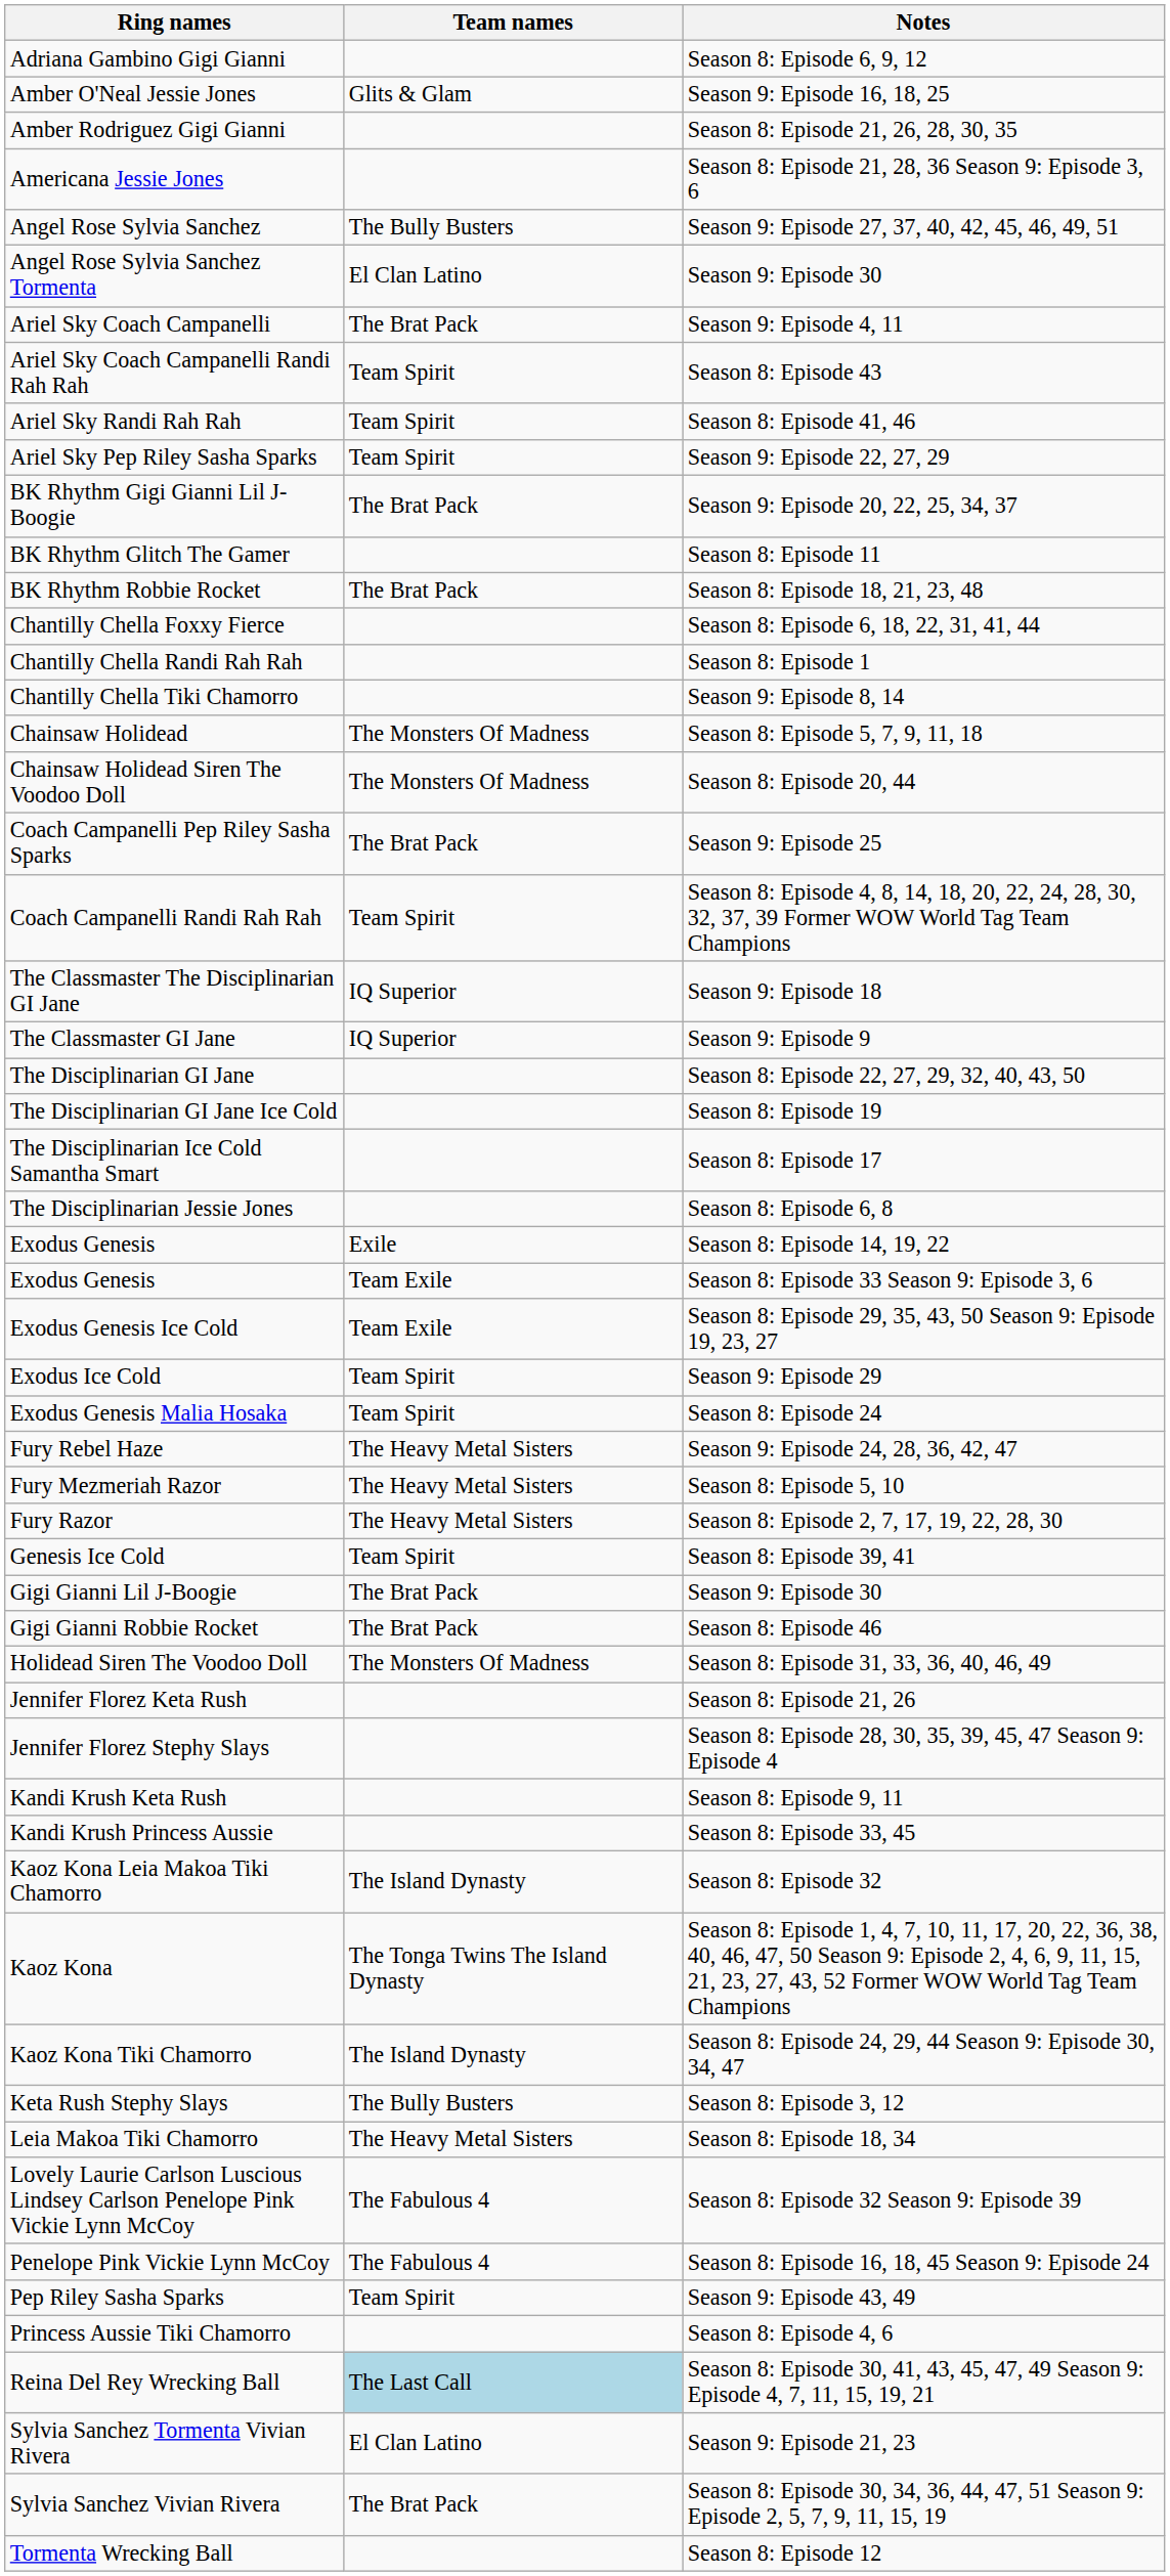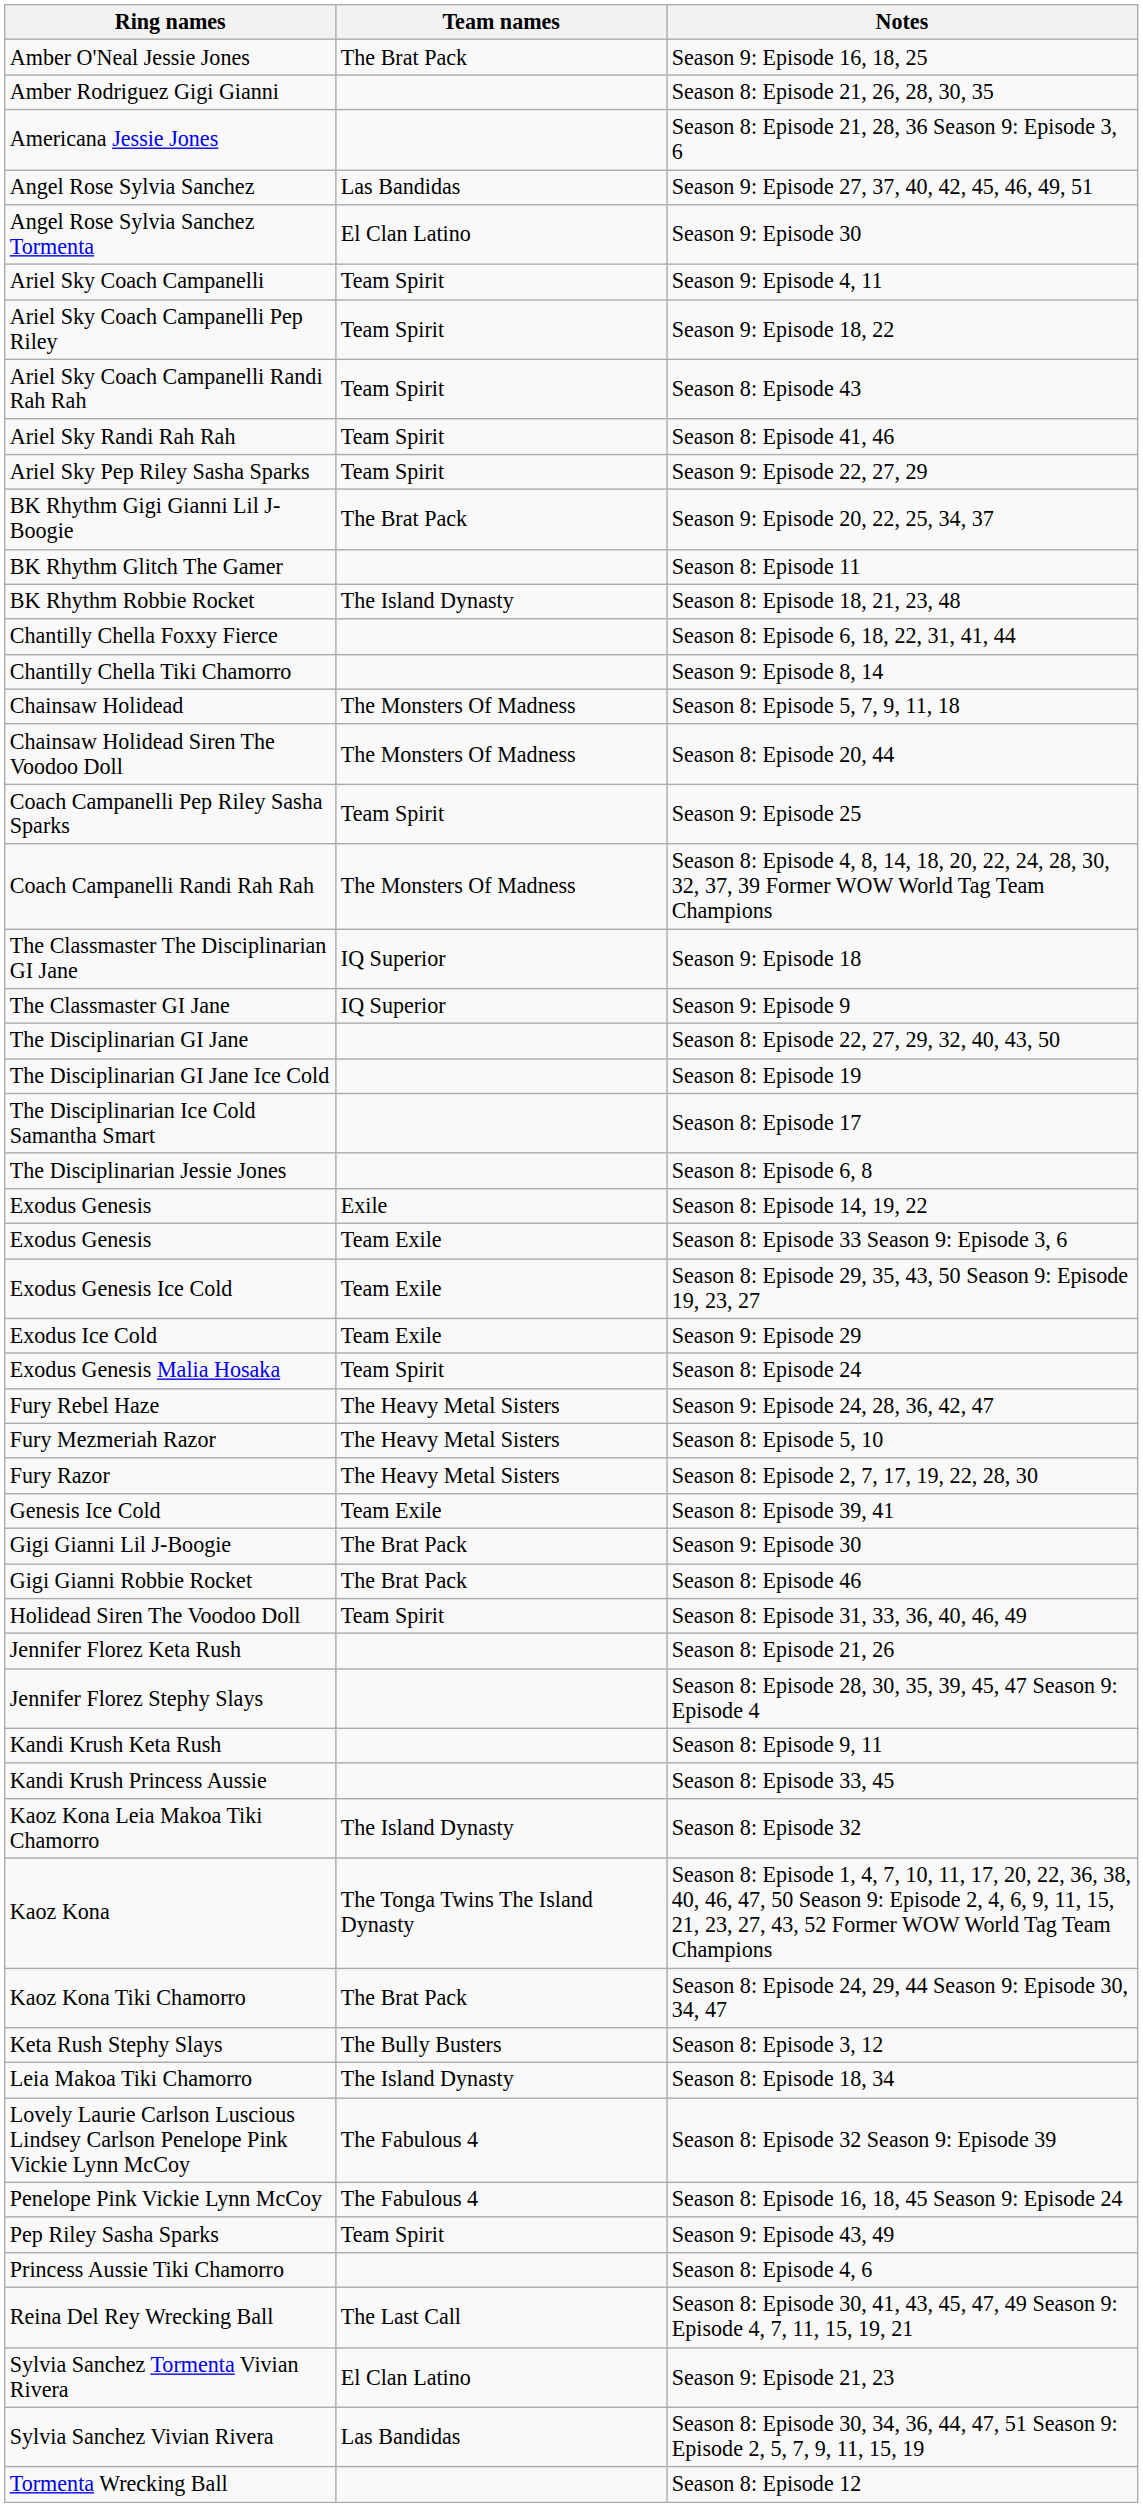- row: Adriana Gambino Gigi Gianni | Season 8: Episode 6, 9, 12
Amber O'Neal Jessie Jones | Team names: Glits & Glam -> The Brat Pack
Angel Rose Sylvia Sanchez | Team names: The Bully Busters -> Las Bandidas
Ariel Sky Coach Campanelli | Team names: The Brat Pack -> Team Spirit
+ row: Ariel Sky Coach Campanelli Pep Riley | Team Spirit | Season 9: Episode 18, 22
BK Rhythm Robbie Rocket | Team names: The Brat Pack -> The Island Dynasty
- row: Chantilly Chella Randi Rah Rah | Season 8: Episode 1
Coach Campanelli Pep Riley Sasha Sparks | Team names: The Brat Pack -> Team Spirit
Coach Campanelli Randi Rah Rah | Team names: Team Spirit -> The Monsters Of Madness
Exodus Ice Cold | Team names: Team Spirit -> Team Exile
Genesis Ice Cold | Team names: Team Spirit -> Team Exile
Holidead Siren The Voodoo Doll | Team names: The Monsters Of Madness -> Team Spirit
Kaoz Kona Tiki Chamorro | Team names: The Island Dynasty -> The Brat Pack
Leia Makoa Tiki Chamorro | Team names: The Heavy Metal Sisters -> The Island Dynasty
Reina Del Rey Wrecking Ball | Team names: lightblue background -> no background
Sylvia Sanchez Vivian Rivera | Team names: The Brat Pack -> Las Bandidas
